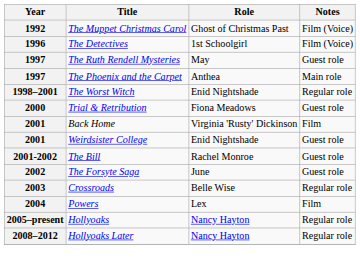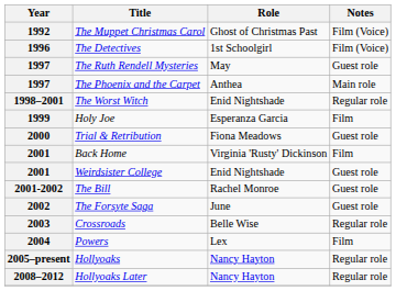+ row: 1999 | Holy Joe | Esperanza Garcia | Film
